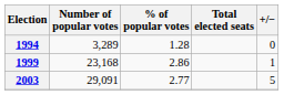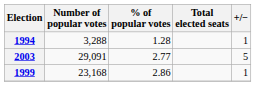1994 | Number of popular votes: 3,289 -> 3,288
1994 | +/−: 0 -> 1
rows swapped: 1999 <-> 2003
